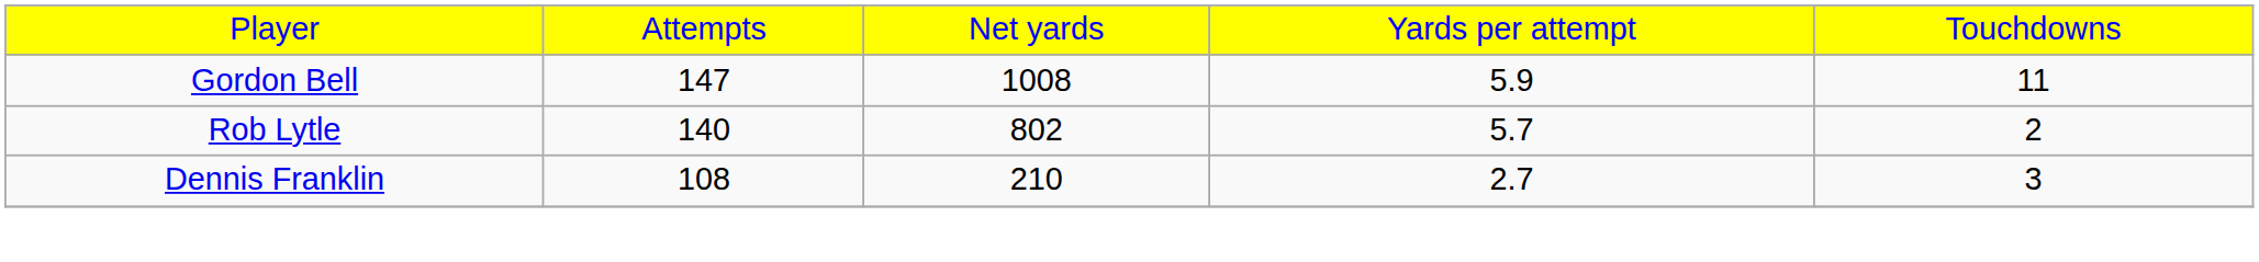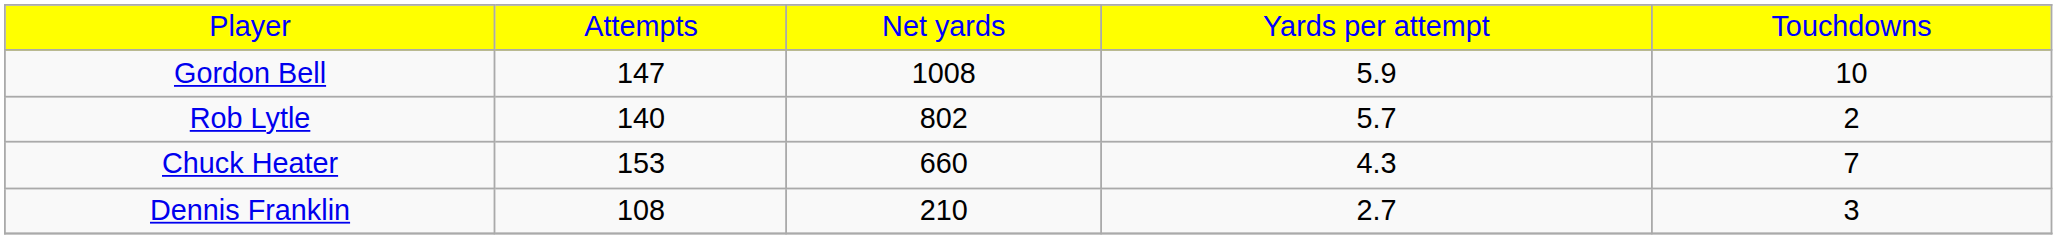Gordon Bell | column 5: 11 -> 10
+ row: Chuck Heater | 153 | 660 | 4.3 | 7
